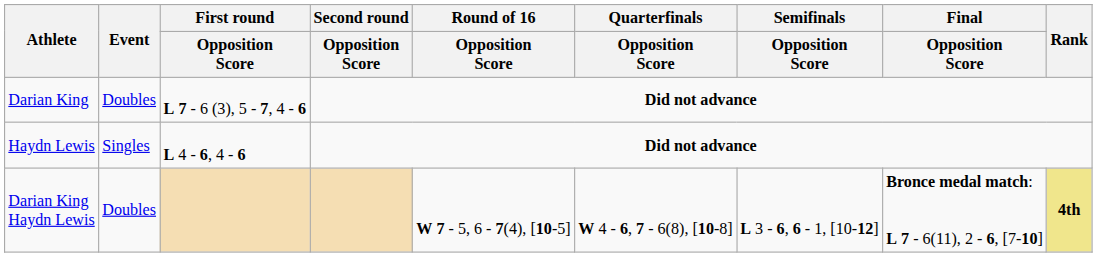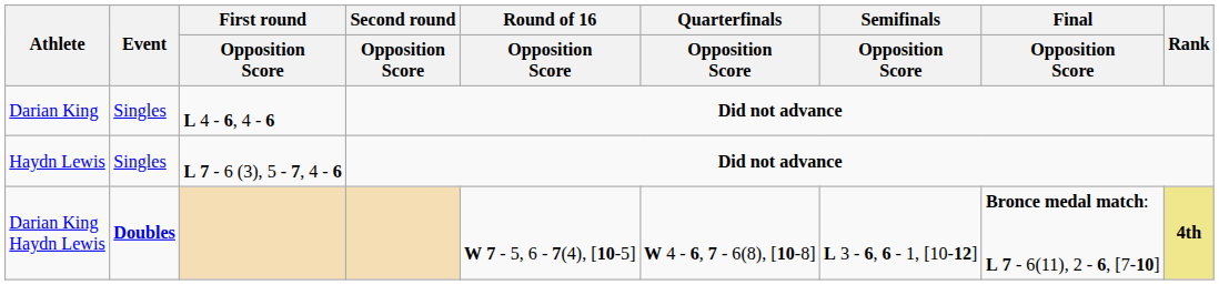Darian King | Event: Doubles -> Singles
Darian King | First round / Opposition Score: L 7 - 6 (3), 5 - 7, 4 - 6 -> L 4 - 6, 4 - 6
Haydn Lewis | First round / Opposition Score: L 4 - 6, 4 - 6 -> L 7 - 6 (3), 5 - 7, 4 - 6
Darian King Haydn Lewis | Event: normal -> bold
